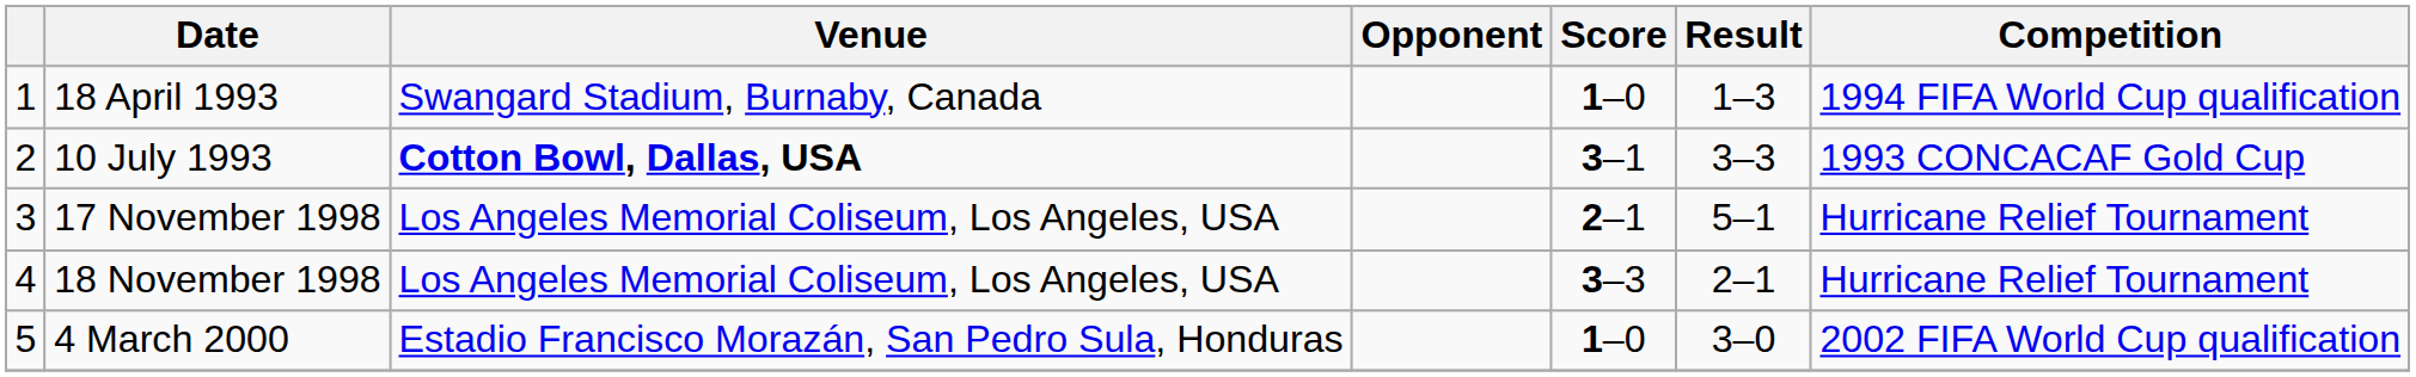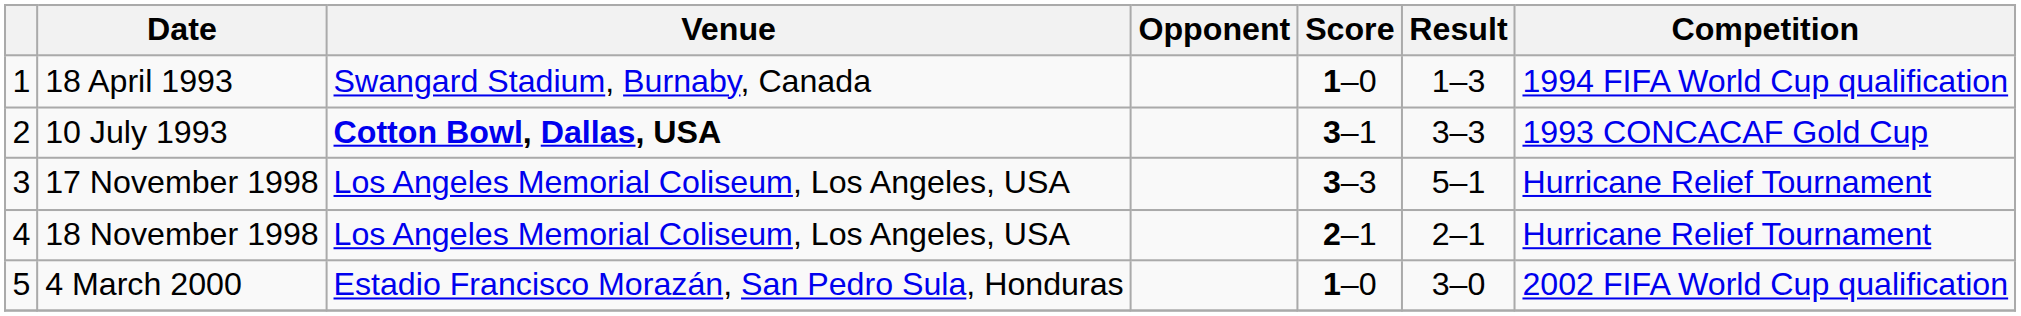17 November 1998 | Score: 2–1 -> 3–3
18 November 1998 | Score: 3–3 -> 2–1
